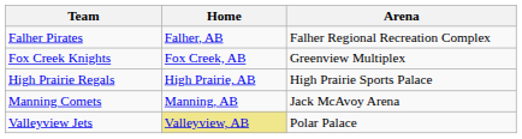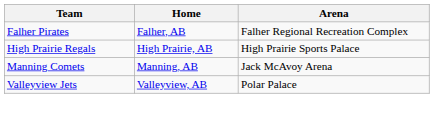- row: Fox Creek Knights | Fox Creek, AB | Greenview Multiplex
Valleyview Jets | Home: khaki background -> no background
